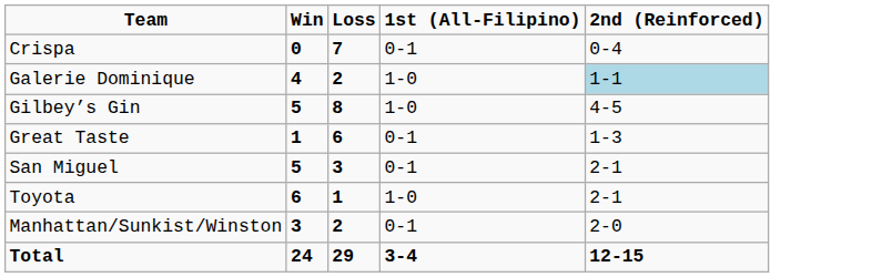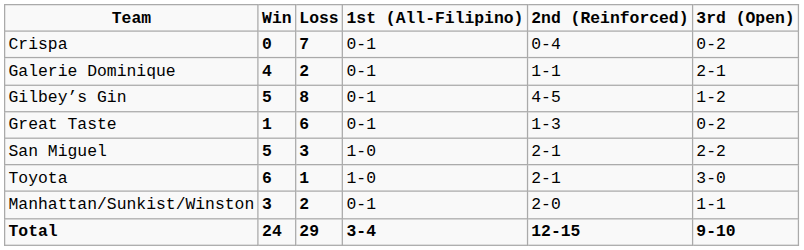+ column: 3rd (Open) | 0-2 | 2-1 | 1-2 | 0-2 | 2-2 | 3-0 | 1-1 | 9-10
Galerie Dominique | 1st (All-Filipino): 1-0 -> 0-1
Galerie Dominique | 2nd (Reinforced): lightblue background -> no background
Gilbey’s Gin | 1st (All-Filipino): 1-0 -> 0-1
San Miguel | 1st (All-Filipino): 0-1 -> 1-0
